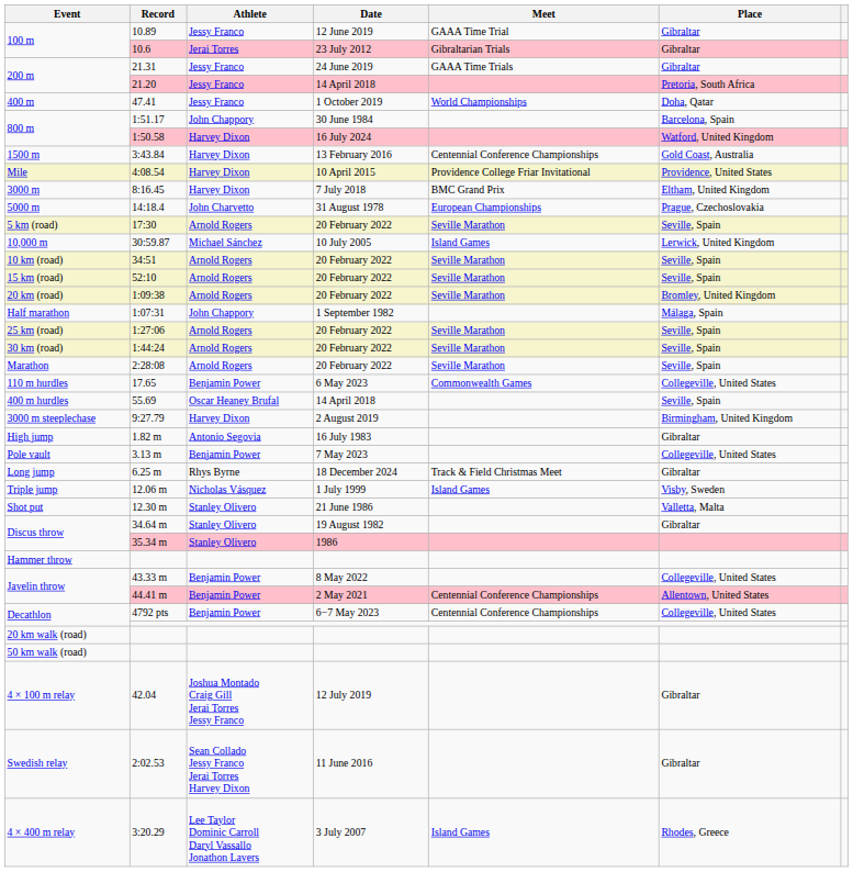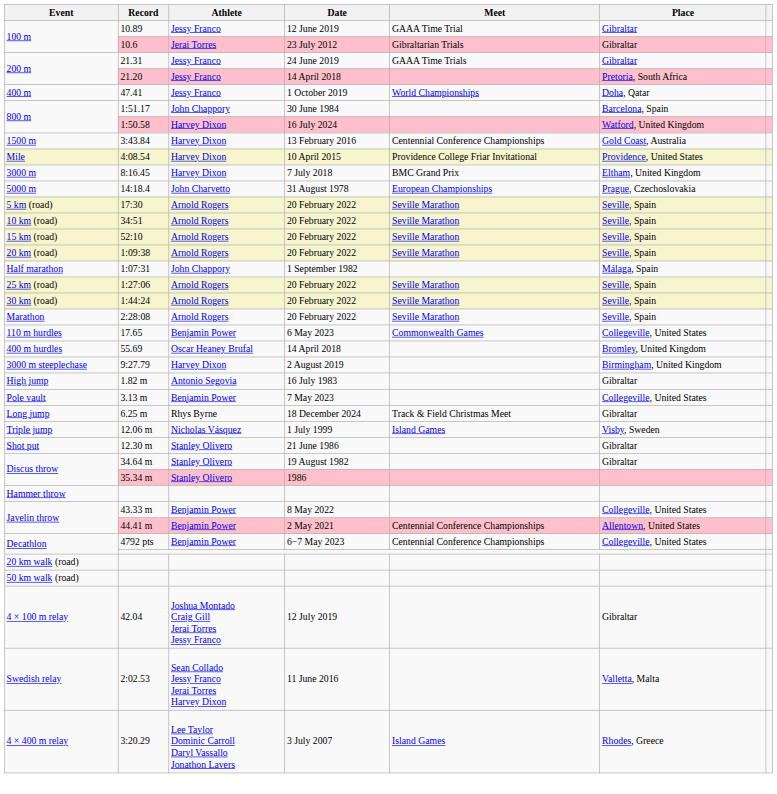- row: 10,000 m | 30:59.87 | Michael Sánchez | 10 July 2005 | Island Games | Lerwick, United Kingdom
1:09:38 | Place: Bromley, United Kingdom -> Seville, Spain
55.69 | Place: Seville, Spain -> Bromley, United Kingdom
12.30 m | Place: Valletta, Malta -> Gibraltar
2:02.53 | Place: Gibraltar -> Valletta, Malta
